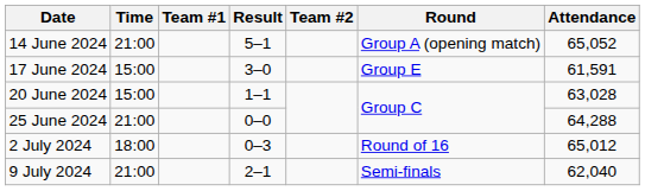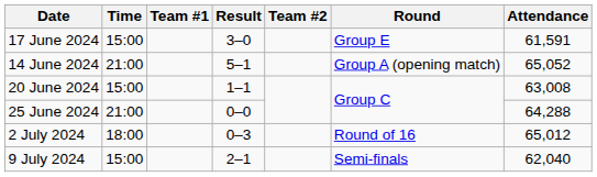rows swapped: 14 June 2024 <-> 17 June 2024
20 June 2024 | Attendance: 63,028 -> 63,008
9 July 2024 | Time: 21:00 -> 15:00
